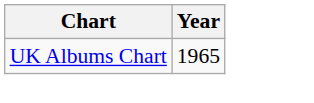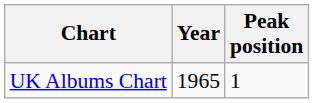+ column: Peak position | 1
